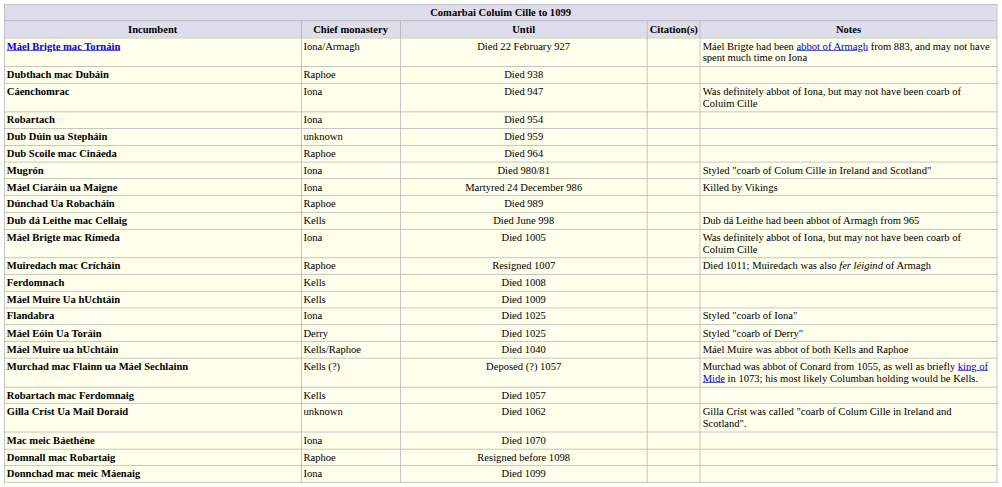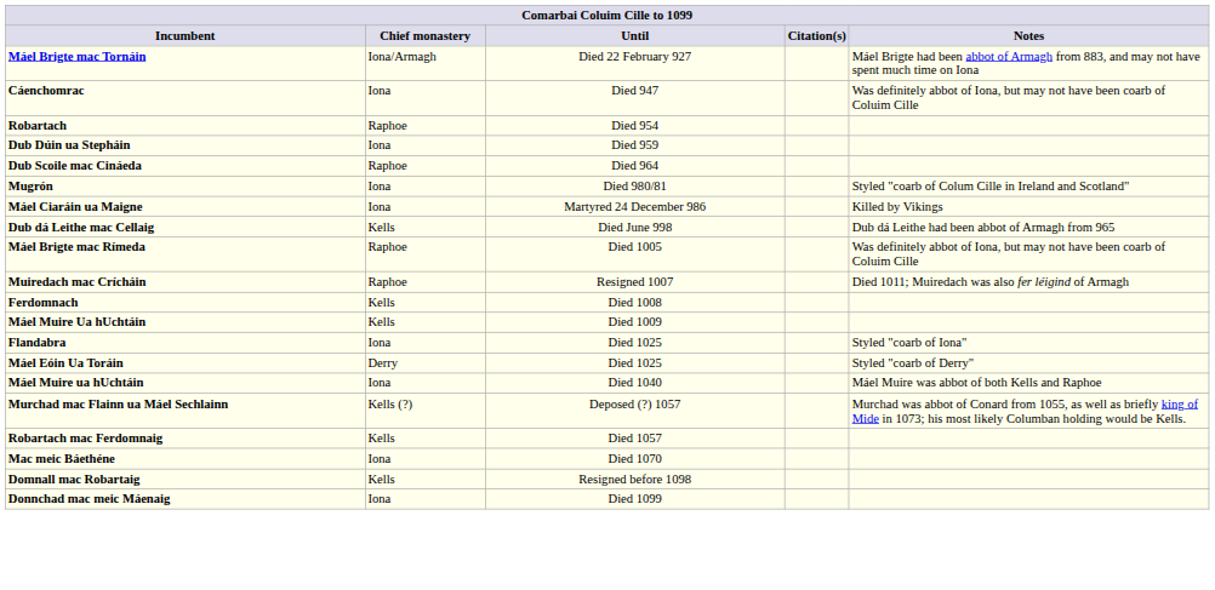- row: Dubthach mac Dubáin | Raphoe | Died 938
Robartach | Chief monastery: Iona -> Raphoe
Dub Dúin ua Stepháin | Chief monastery: unknown -> Iona
- row: Dúnchad Ua Robacháin | Raphoe | Died 989
Máel Brigte mac Rímeda | Chief monastery: Iona -> Raphoe
Máel Muire ua hUchtáin | Chief monastery: Kells/Raphoe -> Iona
- row: Gilla Críst Ua Maíl Doraid | unknown | Died 1062 | Gilla Críst was called "coarb of Colum Cille in Ireland and Scotland".
Domnall mac Robartaig | Chief monastery: Raphoe -> Kells
